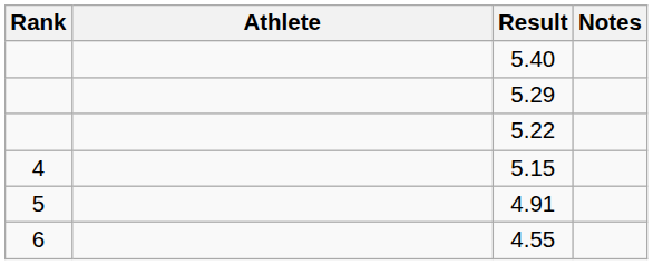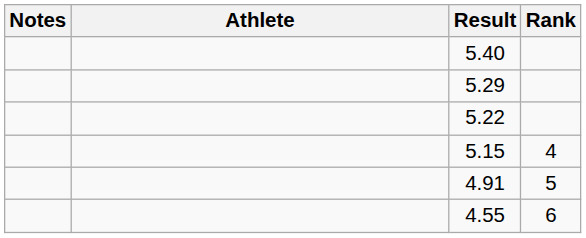columns swapped: Rank <-> Notes
